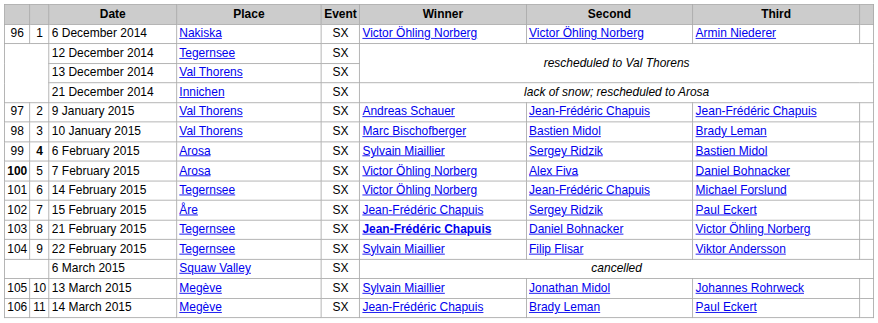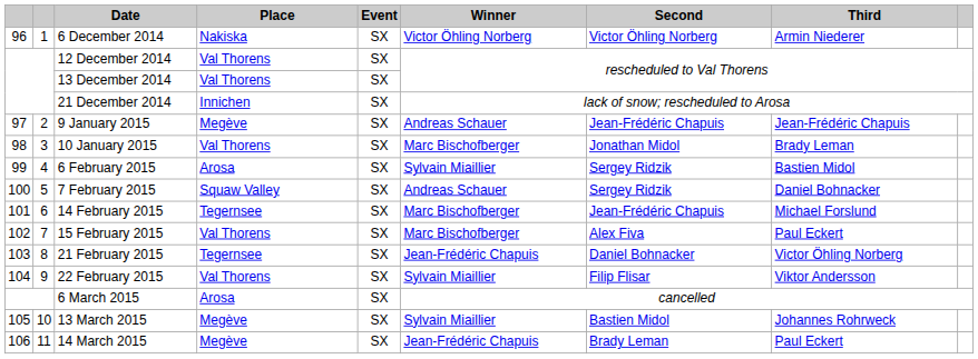12 December 2014 | Place: Tegernsee -> Val Thorens
9 January 2015 | Place: Val Thorens -> Megève
10 January 2015 | Second: Bastien Midol -> Jonathan Midol
6 February 2015 | column 2: bold -> normal
7 February 2015 | column 1: bold -> normal
7 February 2015 | Place: Arosa -> Squaw Valley
7 February 2015 | Winner: Victor Öhling Norberg -> Andreas Schauer
7 February 2015 | Second: Alex Fiva -> Sergey Ridzik
14 February 2015 | Winner: Victor Öhling Norberg -> Marc Bischofberger
15 February 2015 | Place: Åre -> Val Thorens
15 February 2015 | Winner: Jean-Frédéric Chapuis -> Marc Bischofberger
15 February 2015 | Second: Sergey Ridzik -> Alex Fiva
21 February 2015 | Winner: bold -> normal
22 February 2015 | Place: Tegernsee -> Val Thorens
6 March 2015 | Place: Squaw Valley -> Arosa
13 March 2015 | Second: Jonathan Midol -> Bastien Midol
